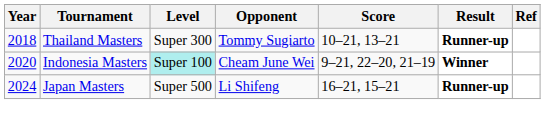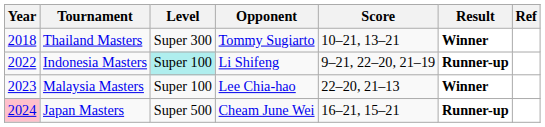Thailand Masters | Result: Runner-up -> Winner
Indonesia Masters | Year: 2020 -> 2022
Indonesia Masters | Opponent: Cheam June Wei -> Li Shifeng
Indonesia Masters | Result: Winner -> Runner-up
+ row: 2023 | Malaysia Masters | Super 100 | Lee Chia-hao | 22–20, 21–13 | Winner
Japan Masters | Year: no background -> pink background
Japan Masters | Opponent: Li Shifeng -> Cheam June Wei
